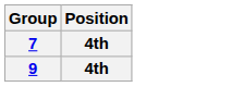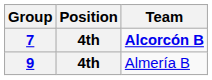+ column: Team | Alcorcón B | Almería B
